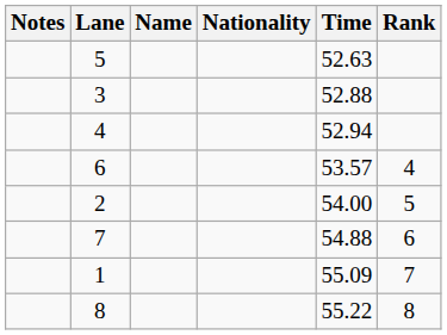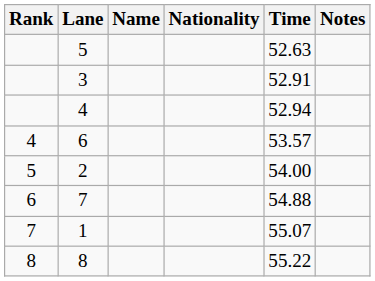columns swapped: Rank <-> Notes
3 | Time: 52.88 -> 52.91
1 | Time: 55.09 -> 55.07
